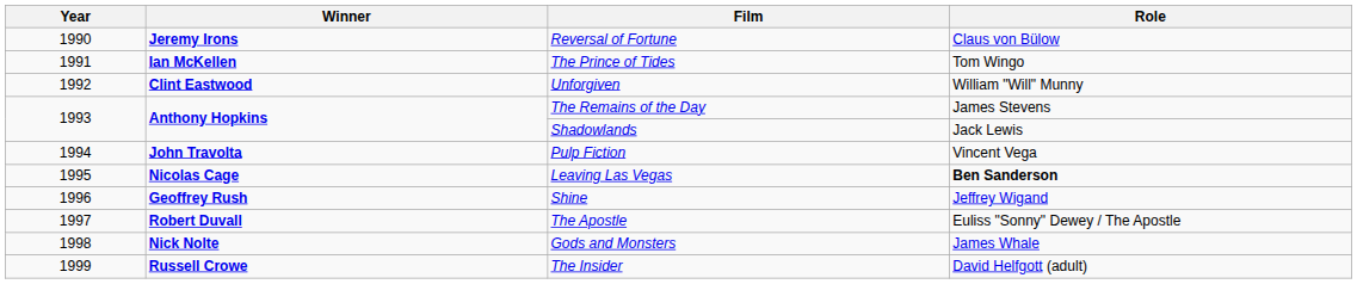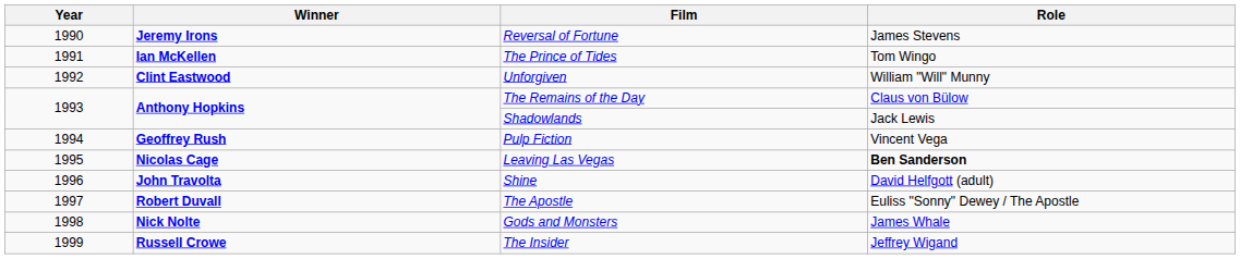Reversal of Fortune | Role: Claus von Bülow -> James Stevens
The Remains of the Day | Role: James Stevens -> Claus von Bülow
Pulp Fiction | Winner: John Travolta -> Geoffrey Rush
Shine | Winner: Geoffrey Rush -> John Travolta
Shine | Role: Jeffrey Wigand -> David Helfgott (adult)
The Insider | Role: David Helfgott (adult) -> Jeffrey Wigand
